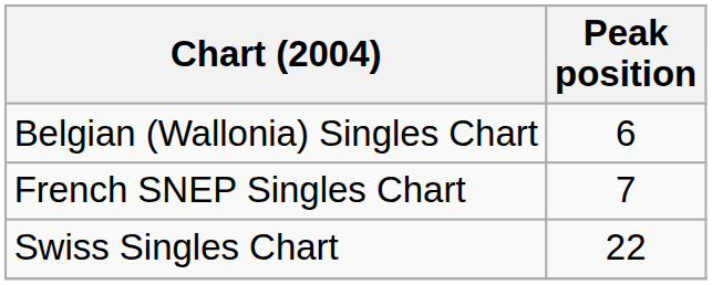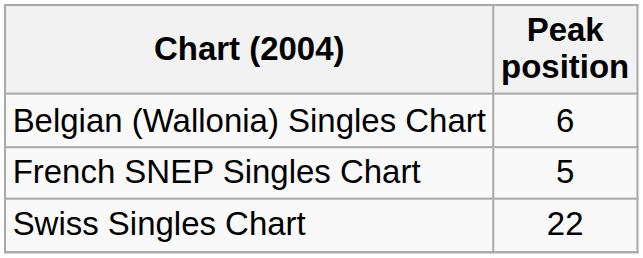French SNEP Singles Chart | Peak position: 7 -> 5
